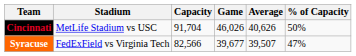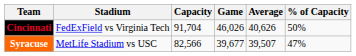Cincinnati | Stadium: MetLife Stadium vs USC -> FedExField vs Virginia Tech
Syracuse | Stadium: FedExField vs Virginia Tech -> MetLife Stadium vs USC
